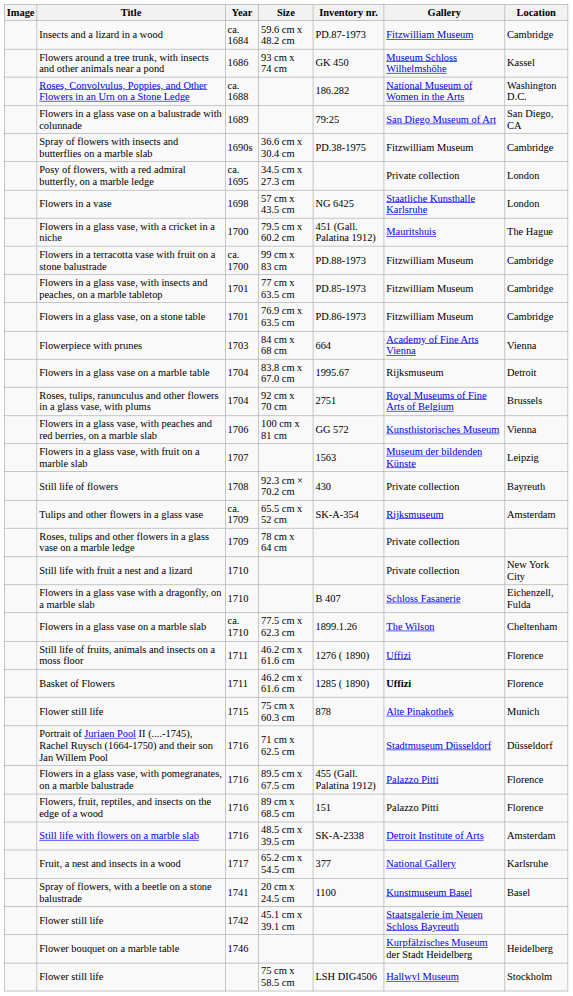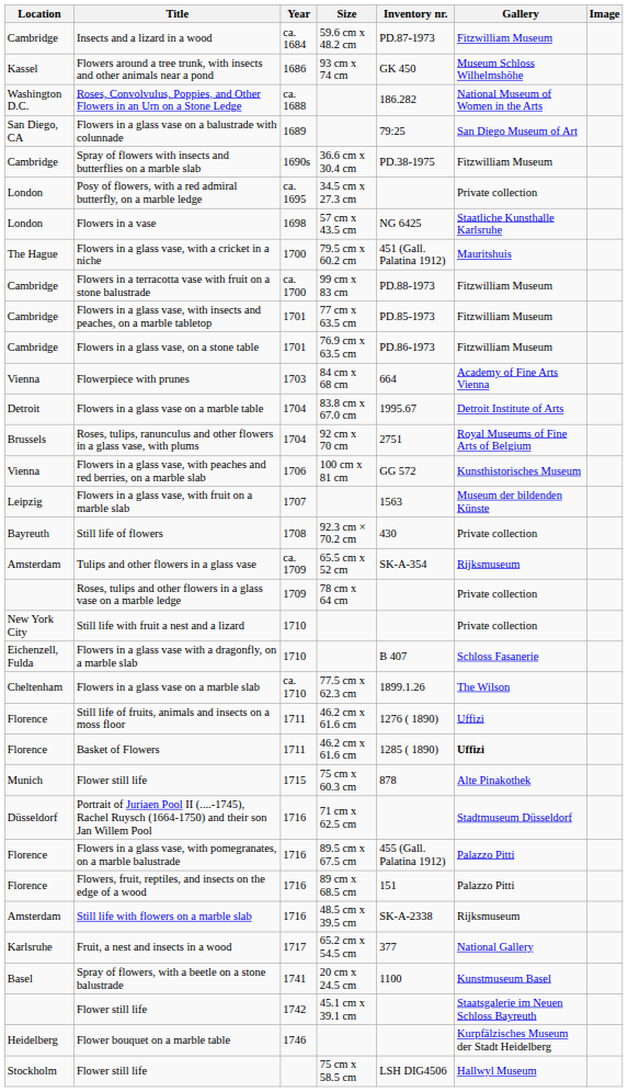columns swapped: Image <-> Location
Flowers in a glass vase on a marble table | Gallery: Rijksmuseum -> Detroit Institute of Arts
Still life with flowers on a marble slab | Gallery: Detroit Institute of Arts -> Rijksmuseum
